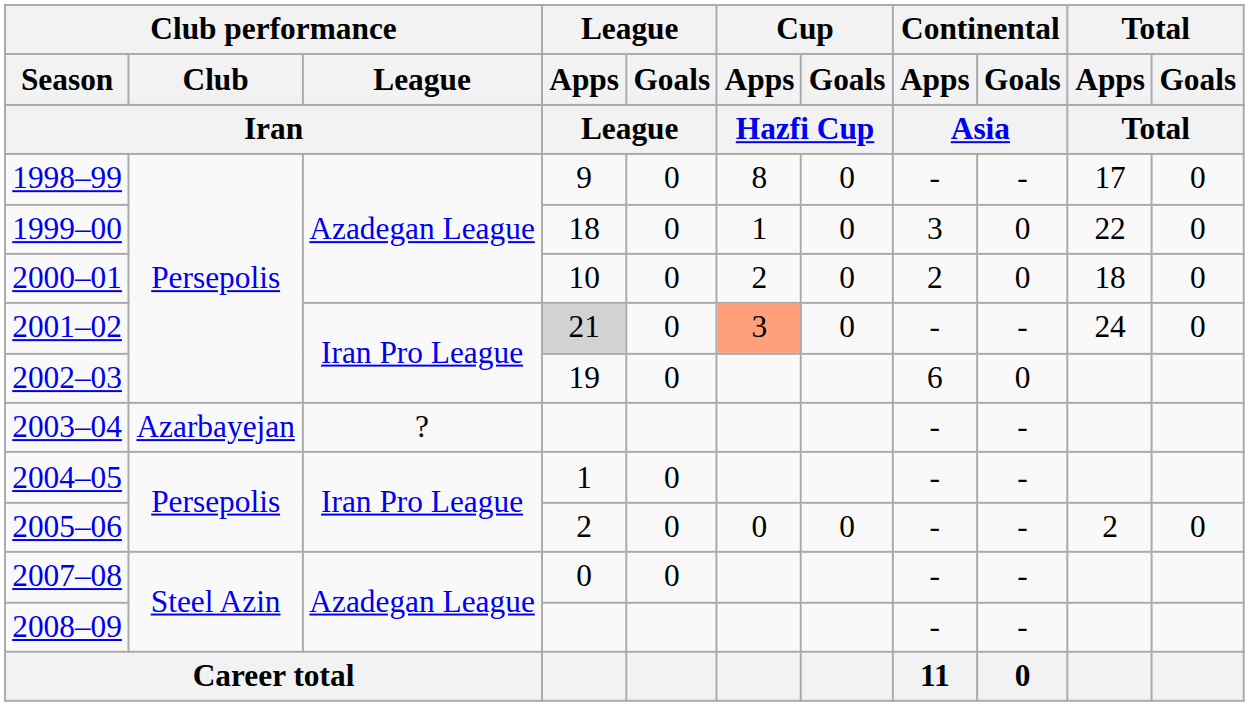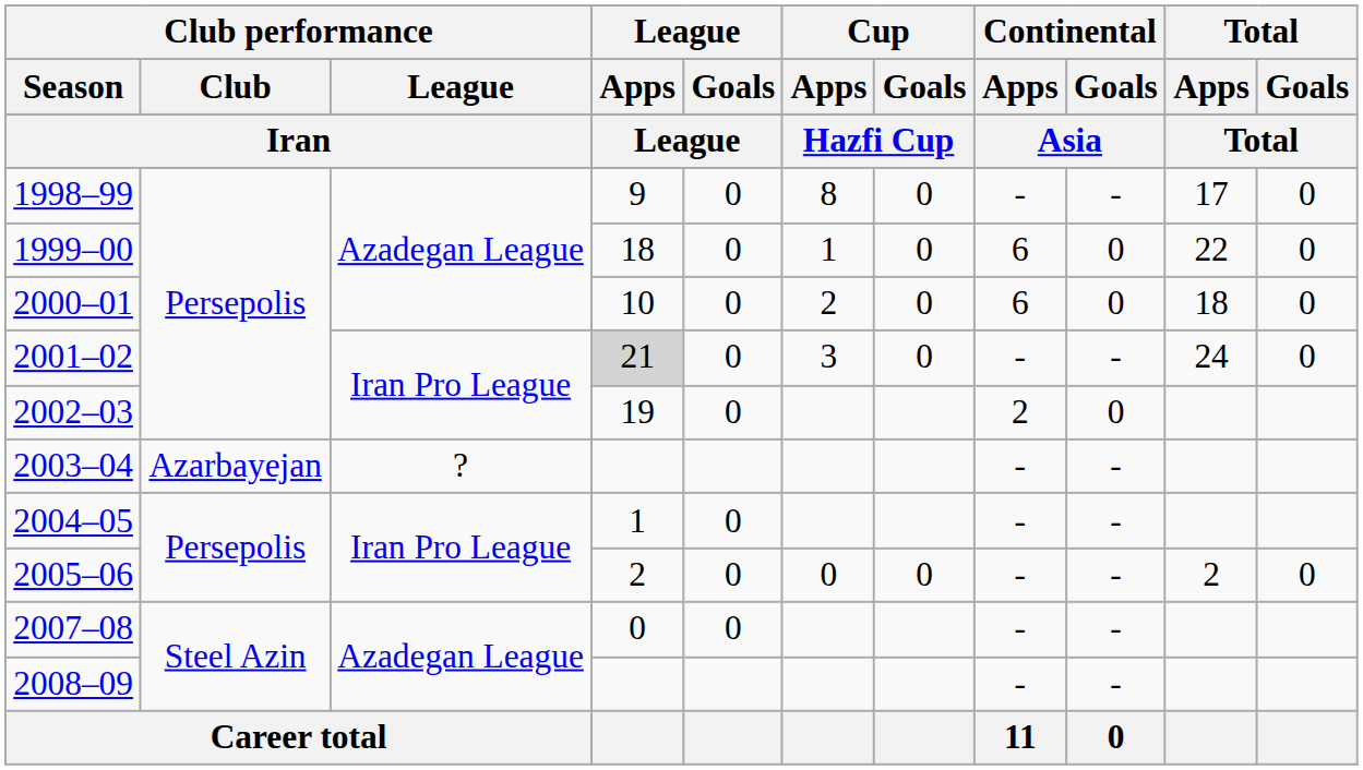1999–00 | Continental / Apps: 3 -> 6
2000–01 | Continental / Apps: 2 -> 6
2001–02 | Cup / Apps: lightsalmon background -> no background
2002–03 | Continental / Apps: 6 -> 2
